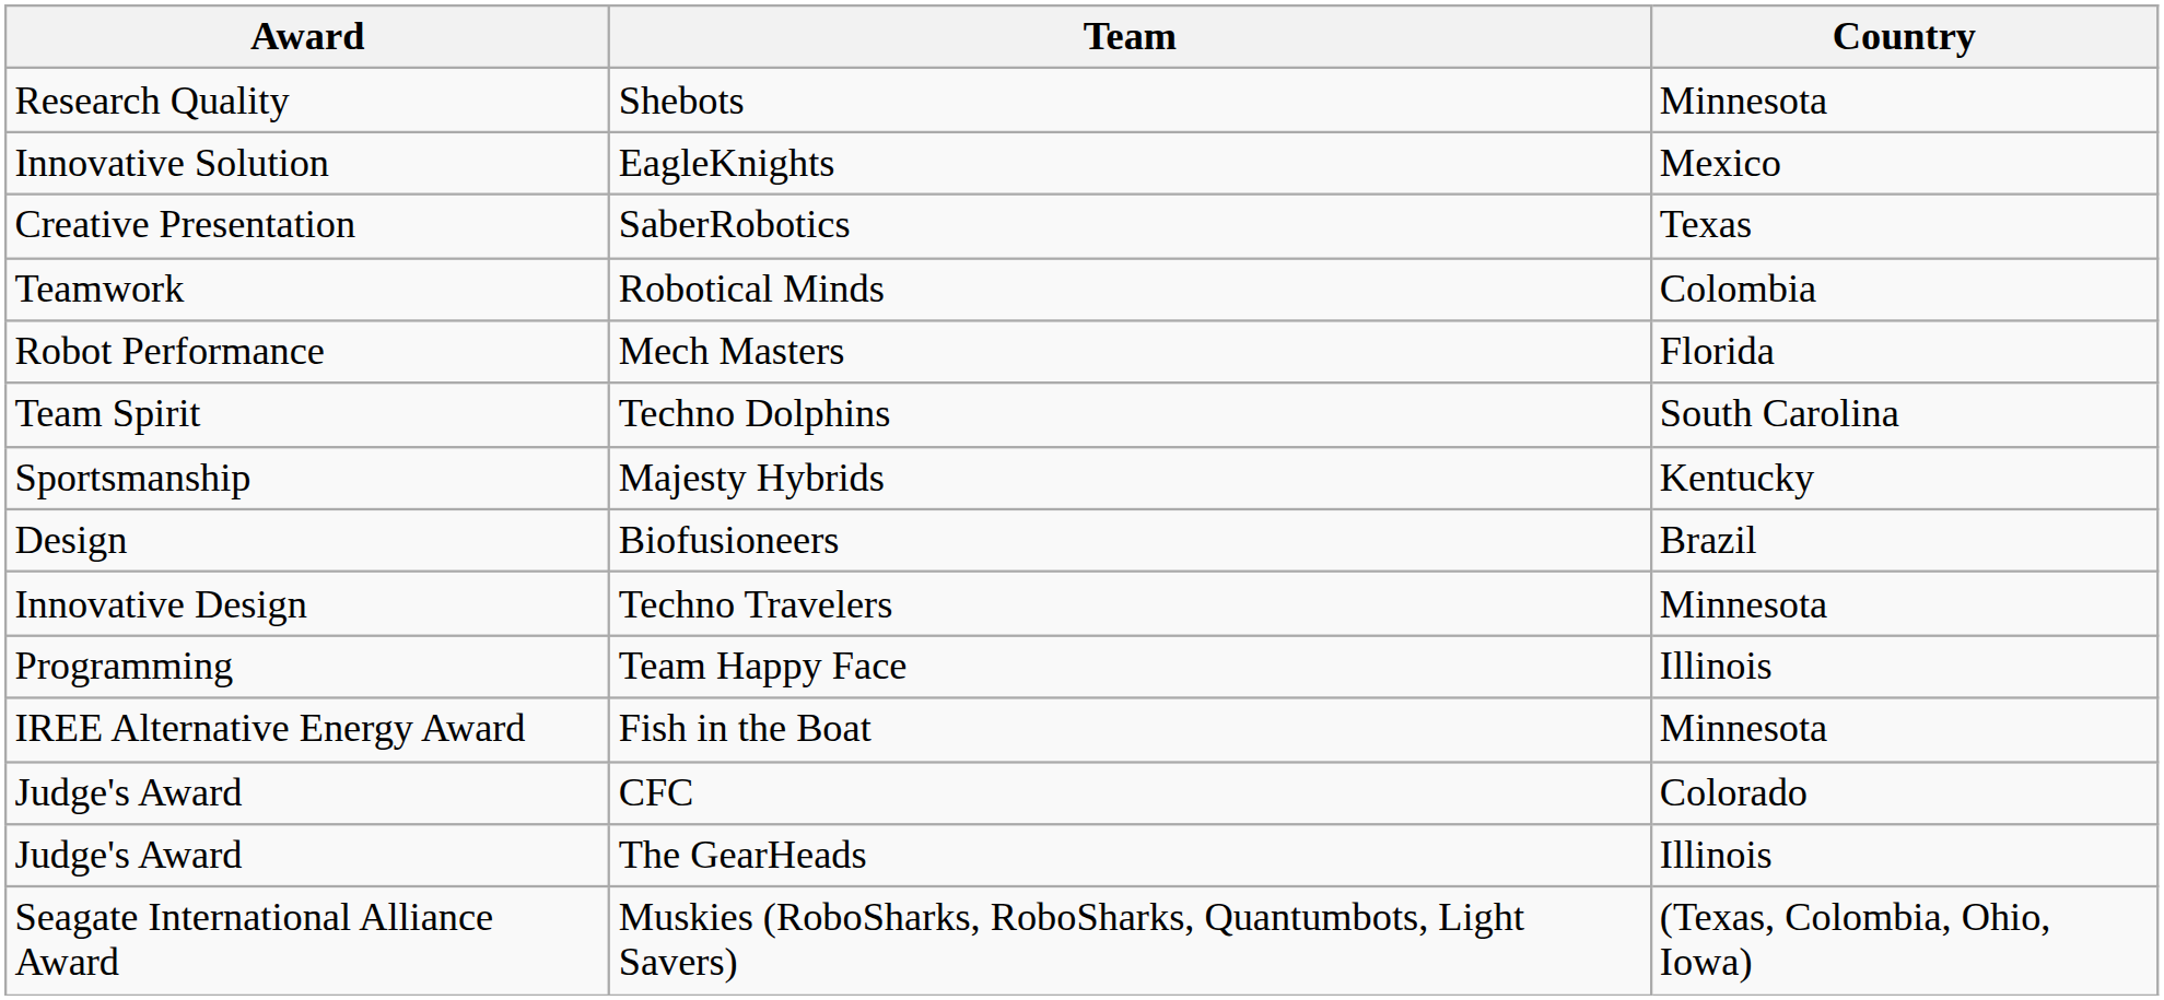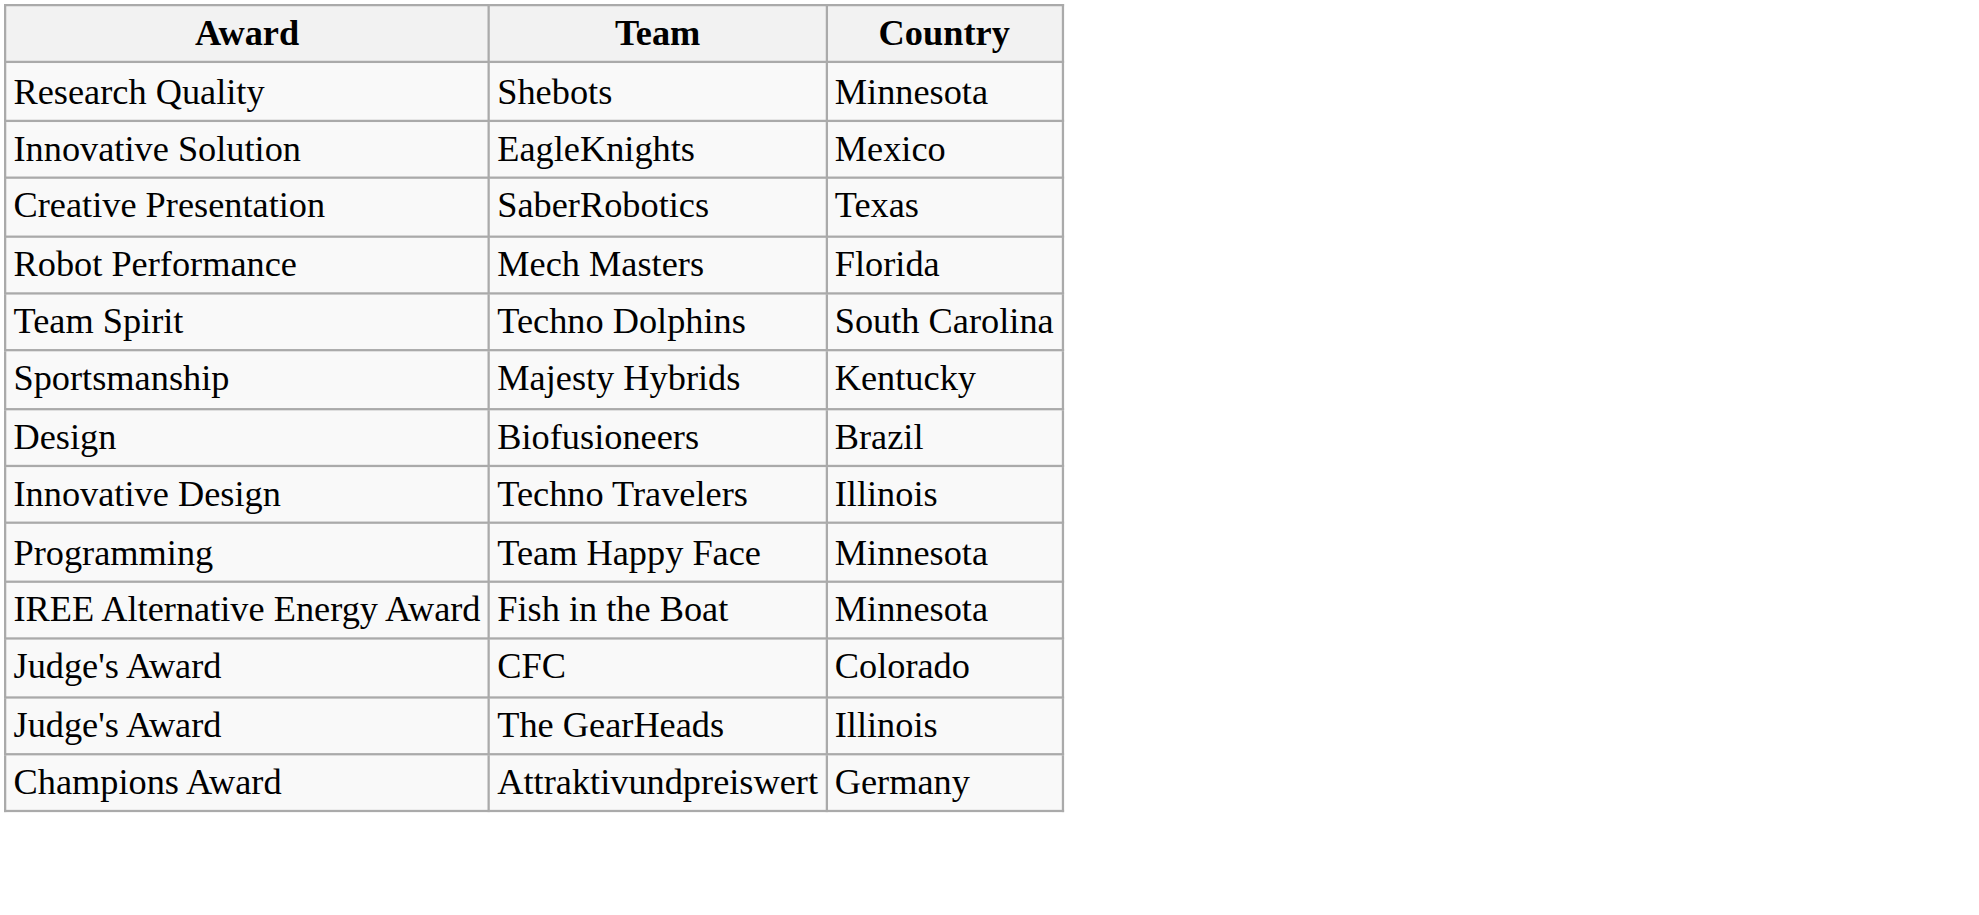- row: Teamwork | Robotical Minds | Colombia
Techno Travelers | Country: Minnesota -> Illinois
Team Happy Face | Country: Illinois -> Minnesota
- row: Seagate International Alliance Award | Muskies (RoboSharks, RoboSharks, Quantumbots, Light Savers) | (Texas, Colombia, Ohio, Iowa)
+ row: Champions Award | Attraktivundpreiswert | Germany
